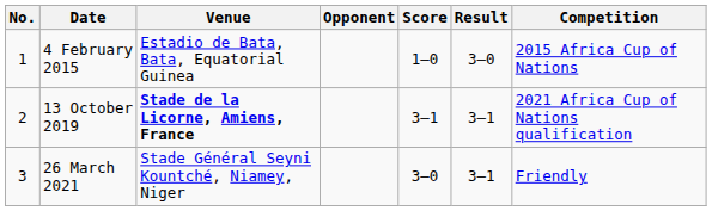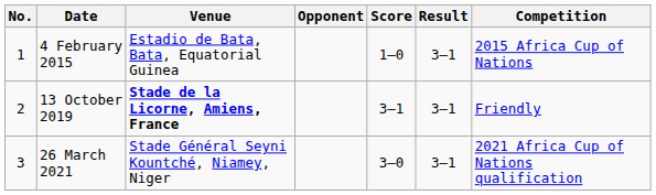4 February 2015 | Result: 3–0 -> 3–1
13 October 2019 | Competition: 2021 Africa Cup of Nations qualification -> Friendly
26 March 2021 | Competition: Friendly -> 2021 Africa Cup of Nations qualification
